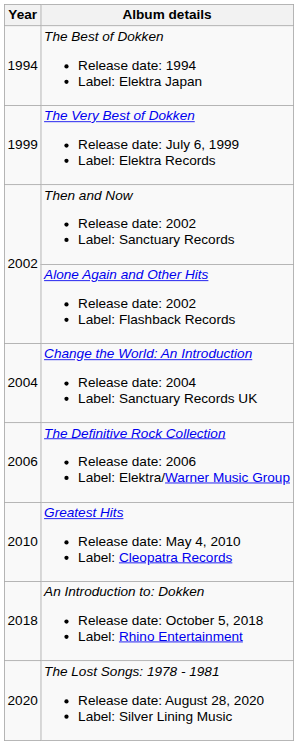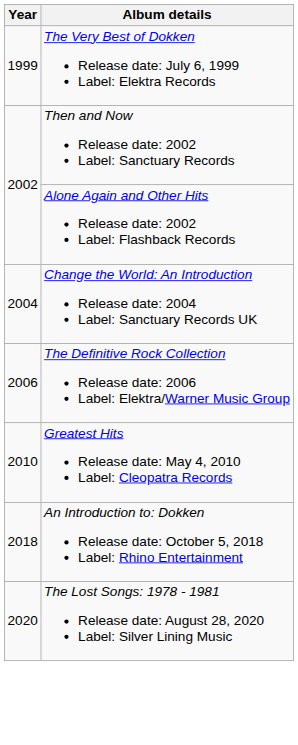- row: 1994 | The Best of Dokken Release date: 1994 Label: Elektra Japan
